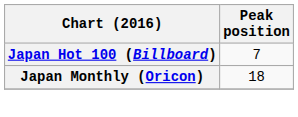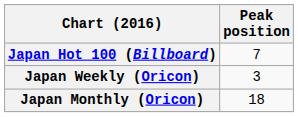+ row: Japan Weekly (Oricon) | 3
